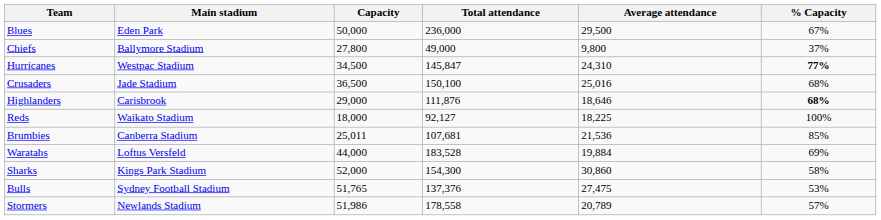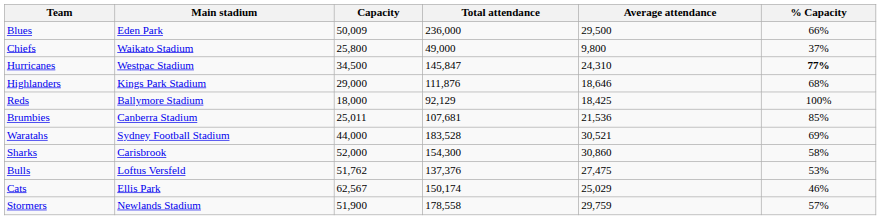Blues | Capacity: 50,000 -> 50,009
Blues | % Capacity: 67% -> 66%
Chiefs | Main stadium: Ballymore Stadium -> Waikato Stadium
Chiefs | Capacity: 27,800 -> 25,800
- row: Crusaders | Jade Stadium | 36,500 | 150,100 | 25,016 | 68%
Highlanders | Main stadium: Carisbrook -> Kings Park Stadium
Highlanders | % Capacity: bold -> normal
Reds | Main stadium: Waikato Stadium -> Ballymore Stadium
Reds | Total attendance: 92,127 -> 92,129
Reds | Average attendance: 18,225 -> 18,425
Waratahs | Main stadium: Loftus Versfeld -> Sydney Football Stadium
Waratahs | Average attendance: 19,884 -> 30,521
Sharks | Main stadium: Kings Park Stadium -> Carisbrook
Bulls | Main stadium: Sydney Football Stadium -> Loftus Versfeld
Bulls | Capacity: 51,765 -> 51,762
+ row: Cats | Ellis Park | 62,567 | 150,174 | 25,029 | 46%
Stormers | Capacity: 51,986 -> 51,900
Stormers | Average attendance: 20,789 -> 29,759
